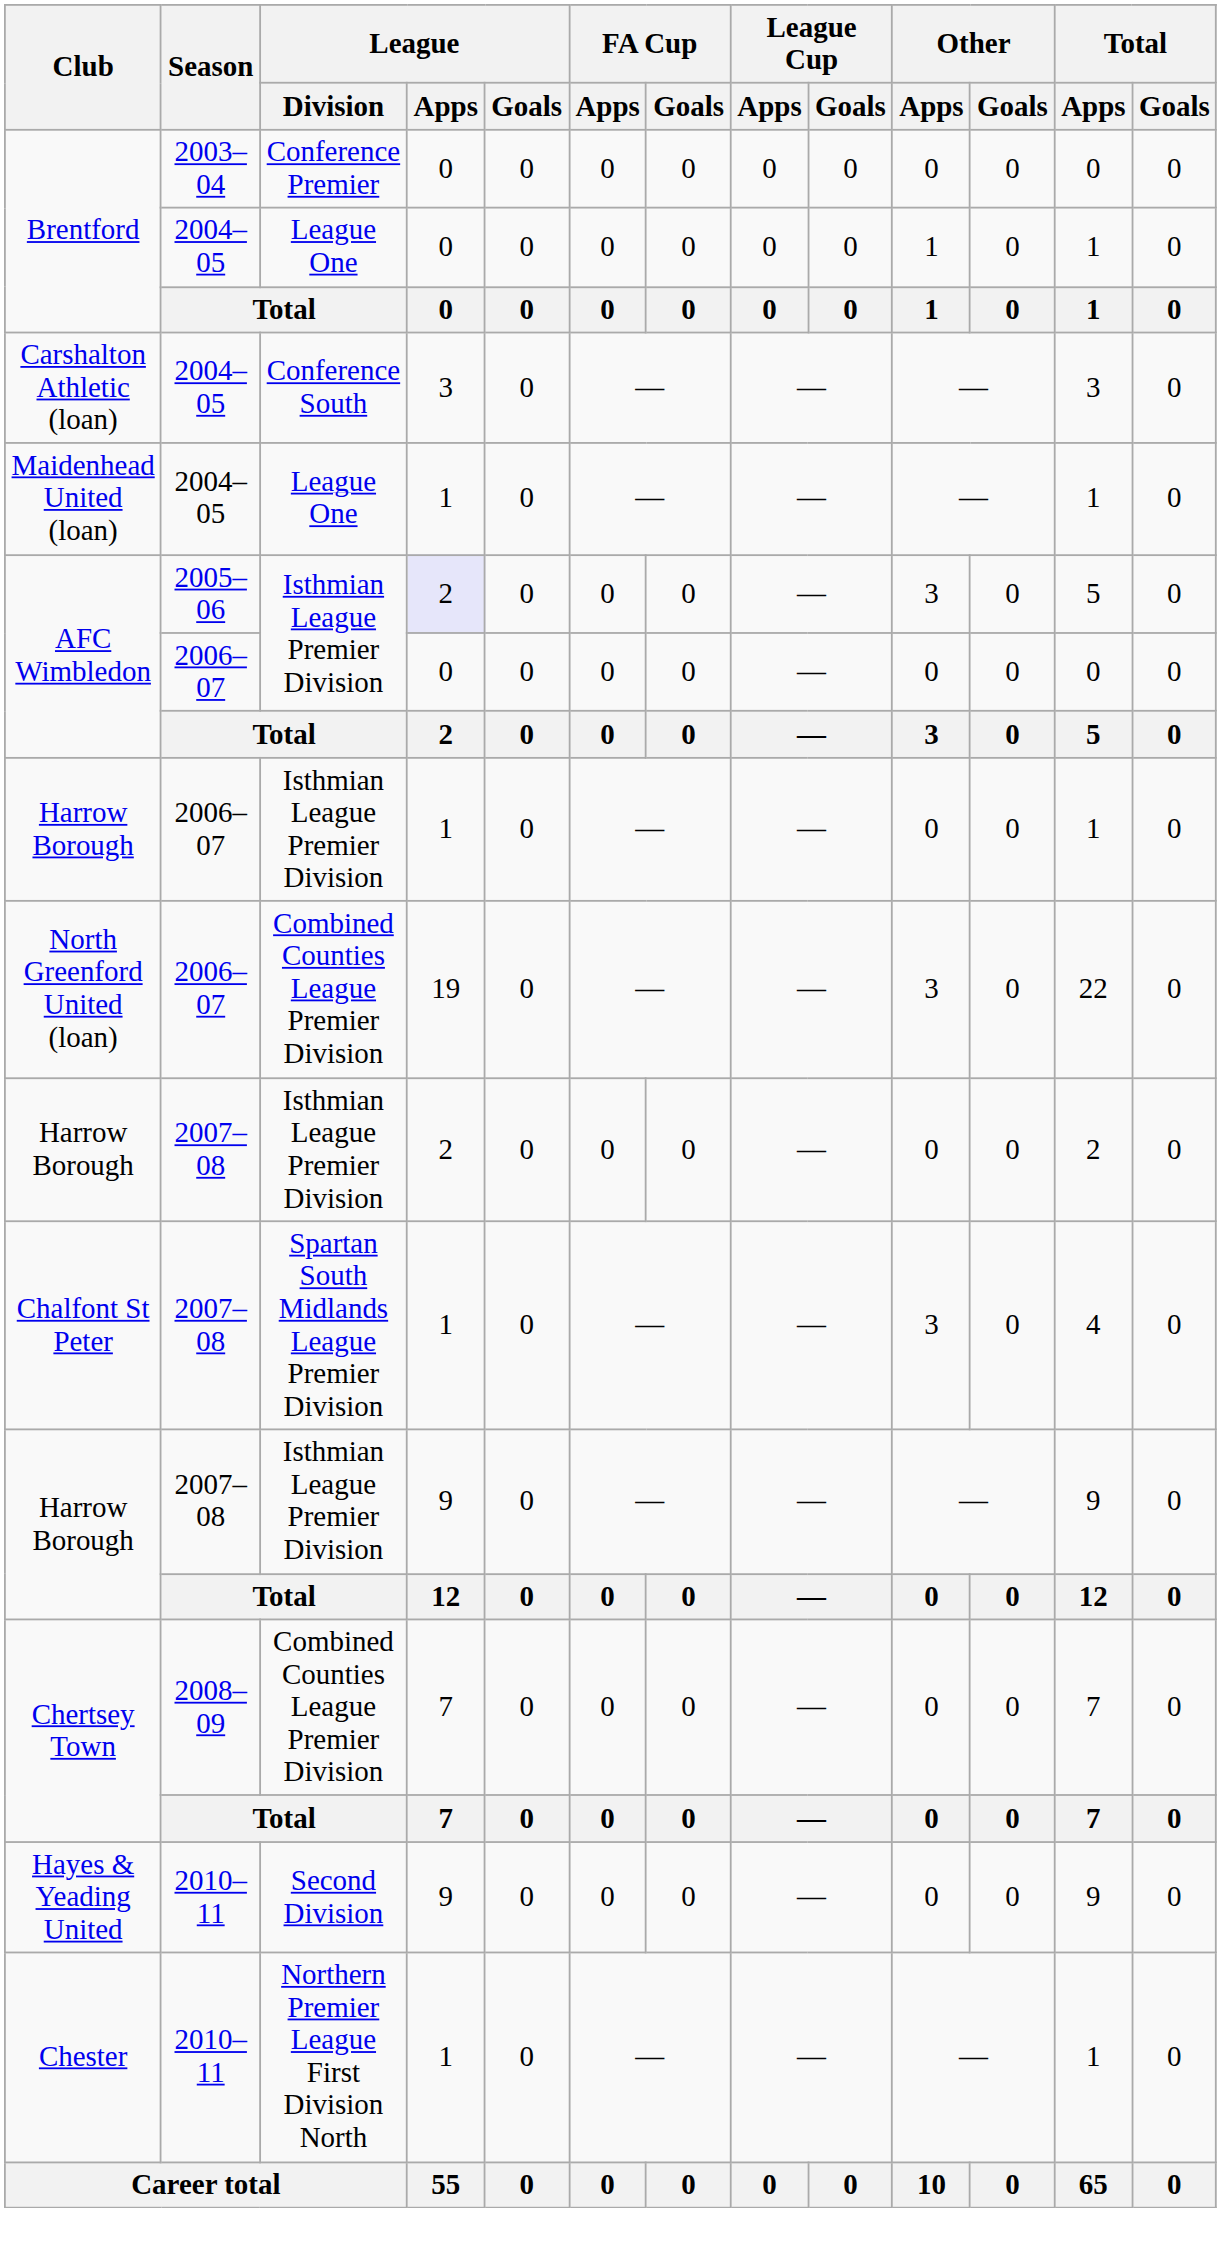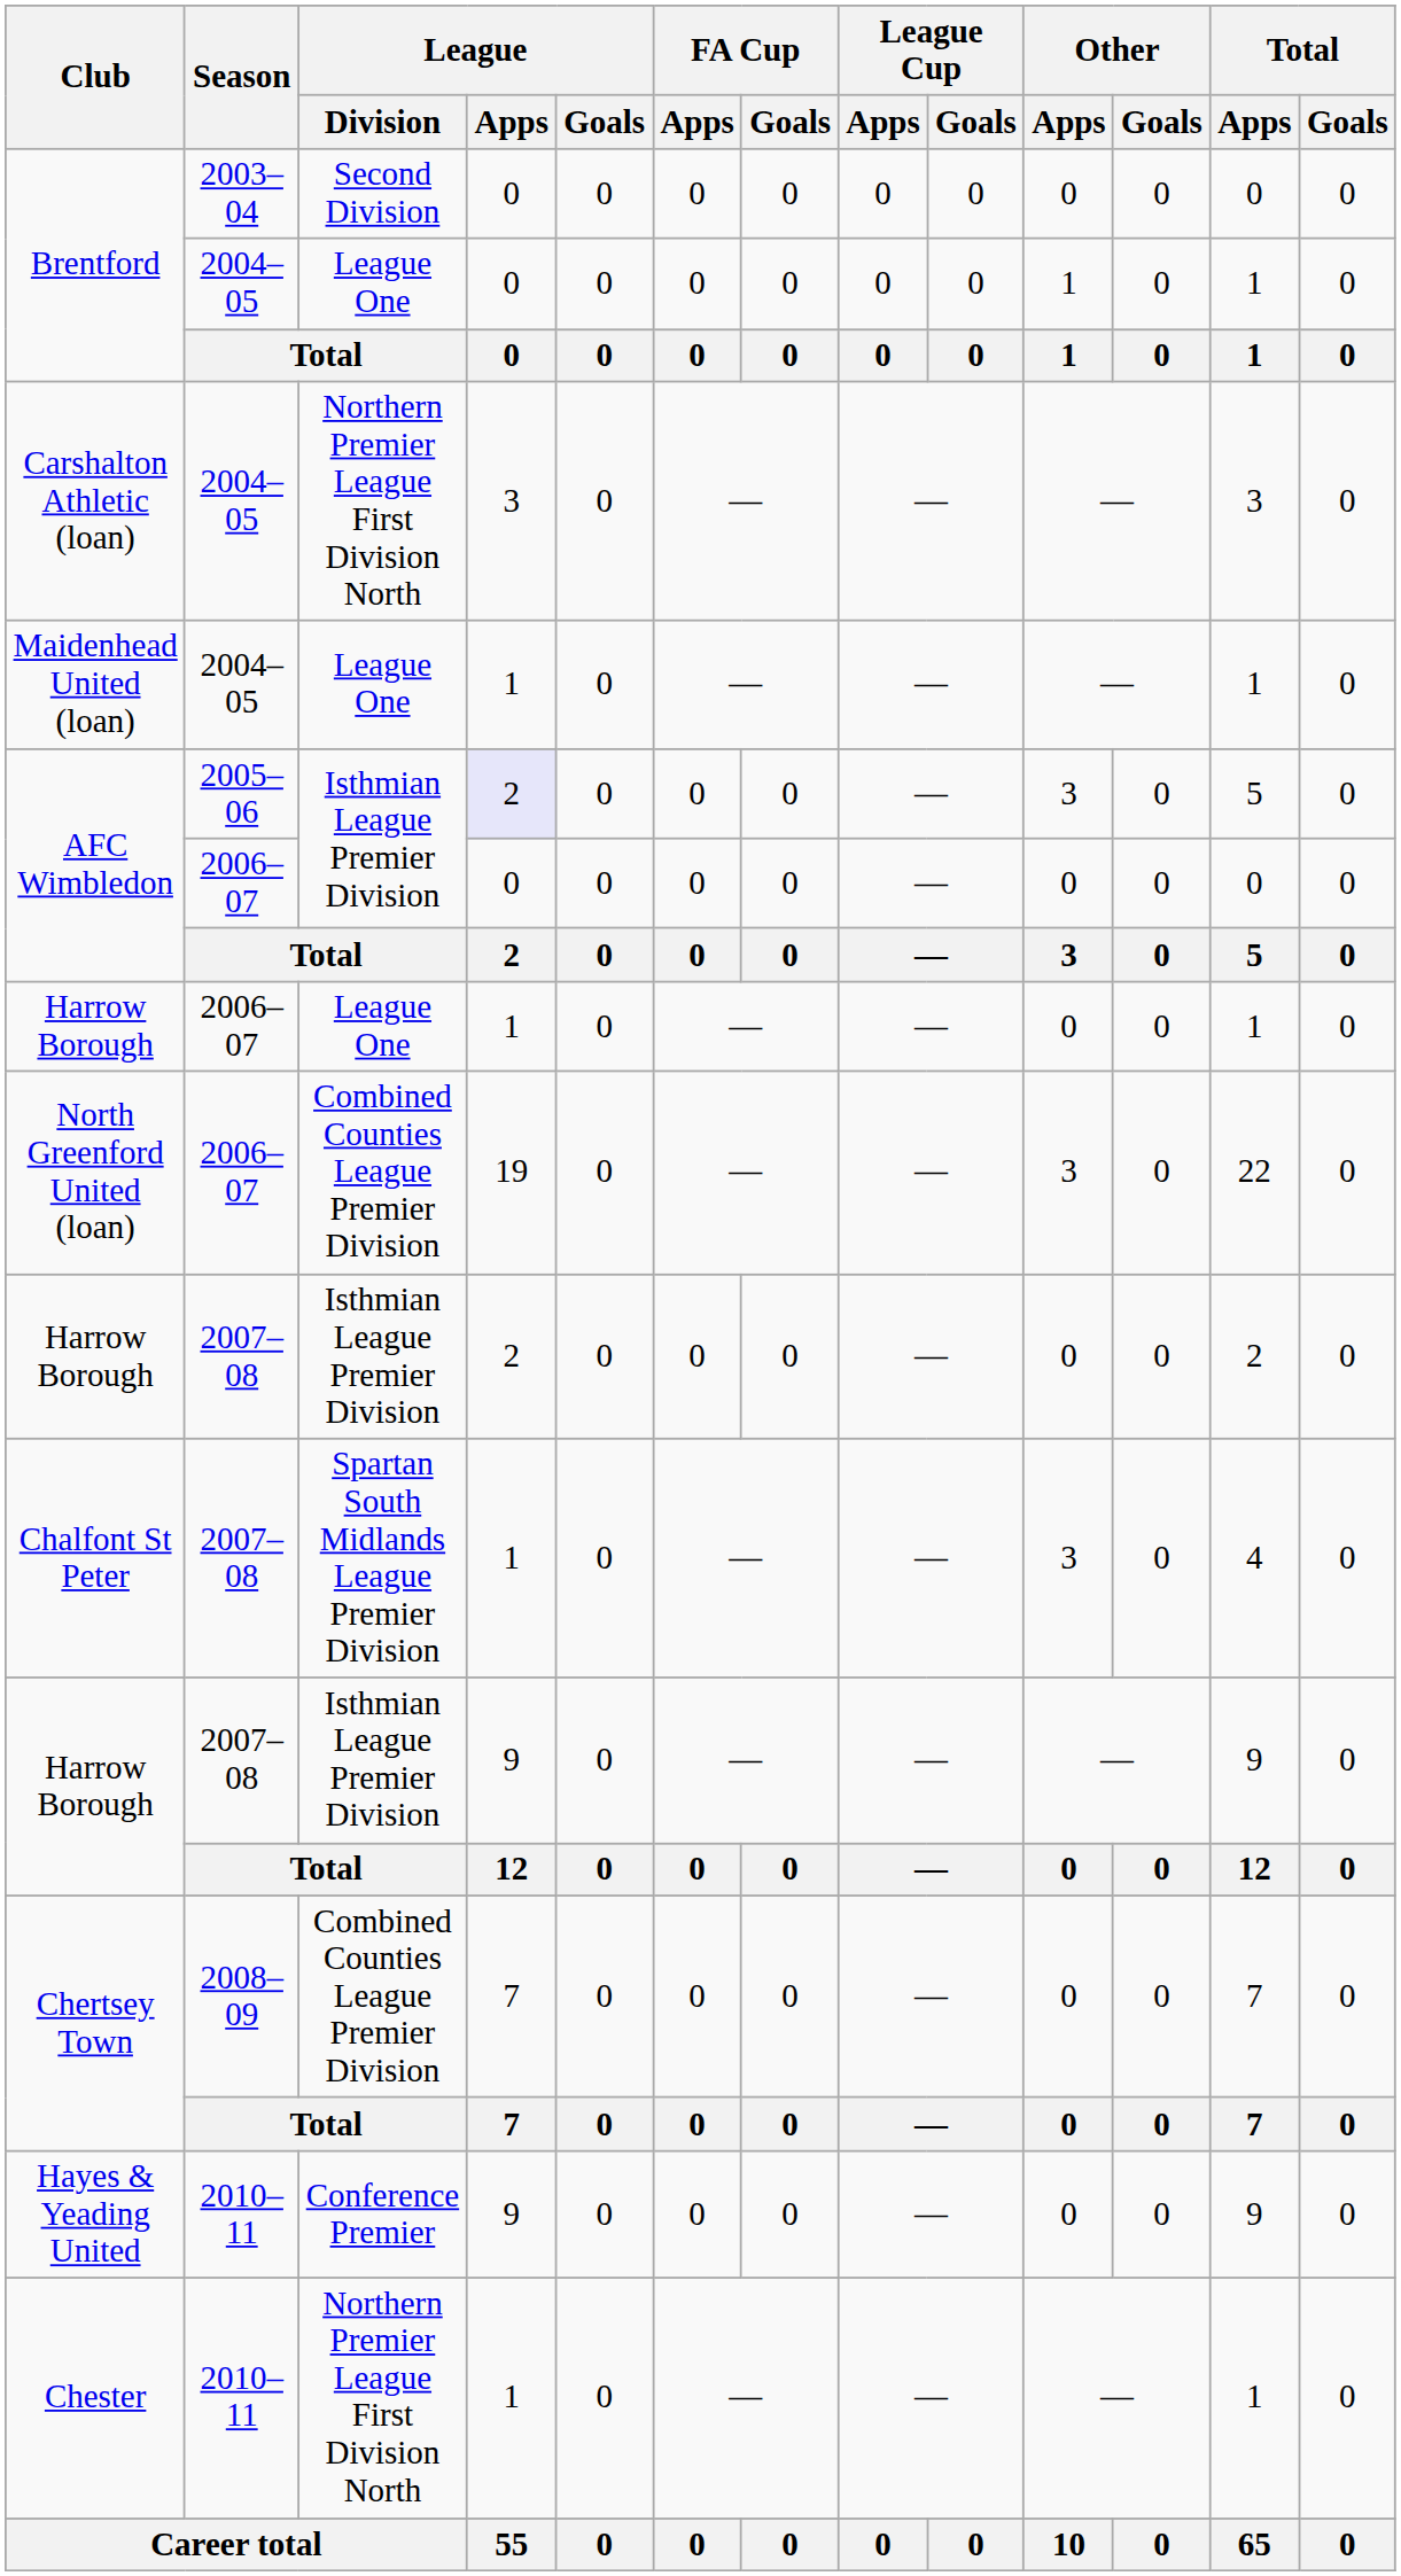Brentford / 2003–04 | League / Division: Conference Premier -> Second Division
Carshalton Athletic (loan) | League / Division: Conference South -> Northern Premier League First Division North
Harrow Borough / 2006–07 | League / Division: Isthmian League Premier Division -> League One
Hayes & Yeading United | League / Division: Second Division -> Conference Premier
